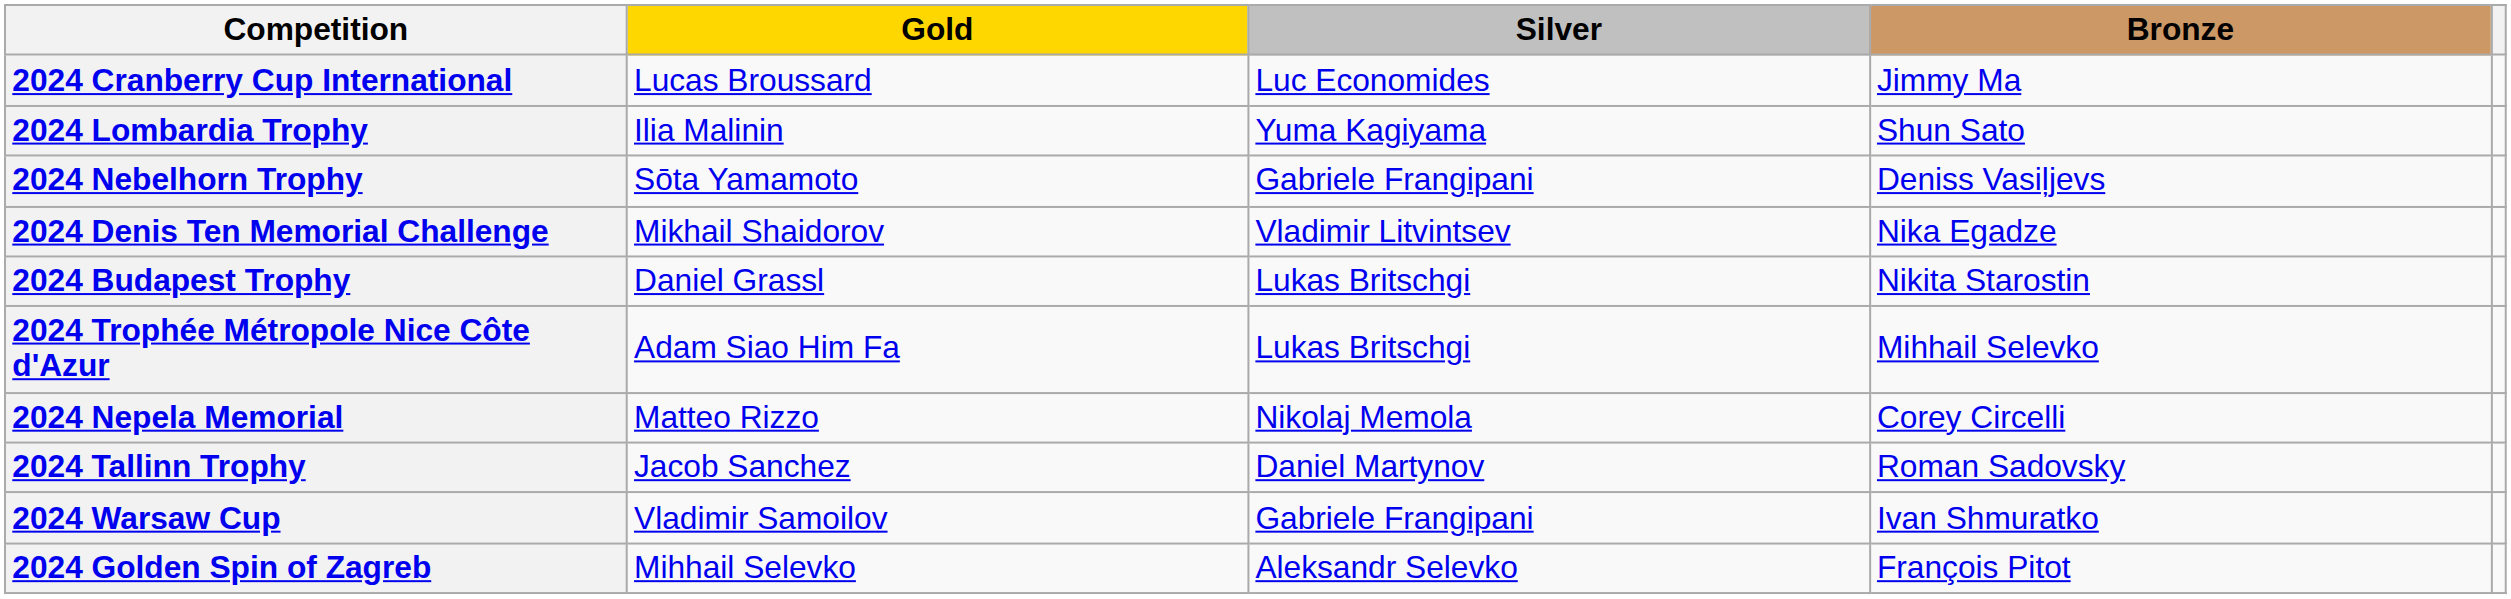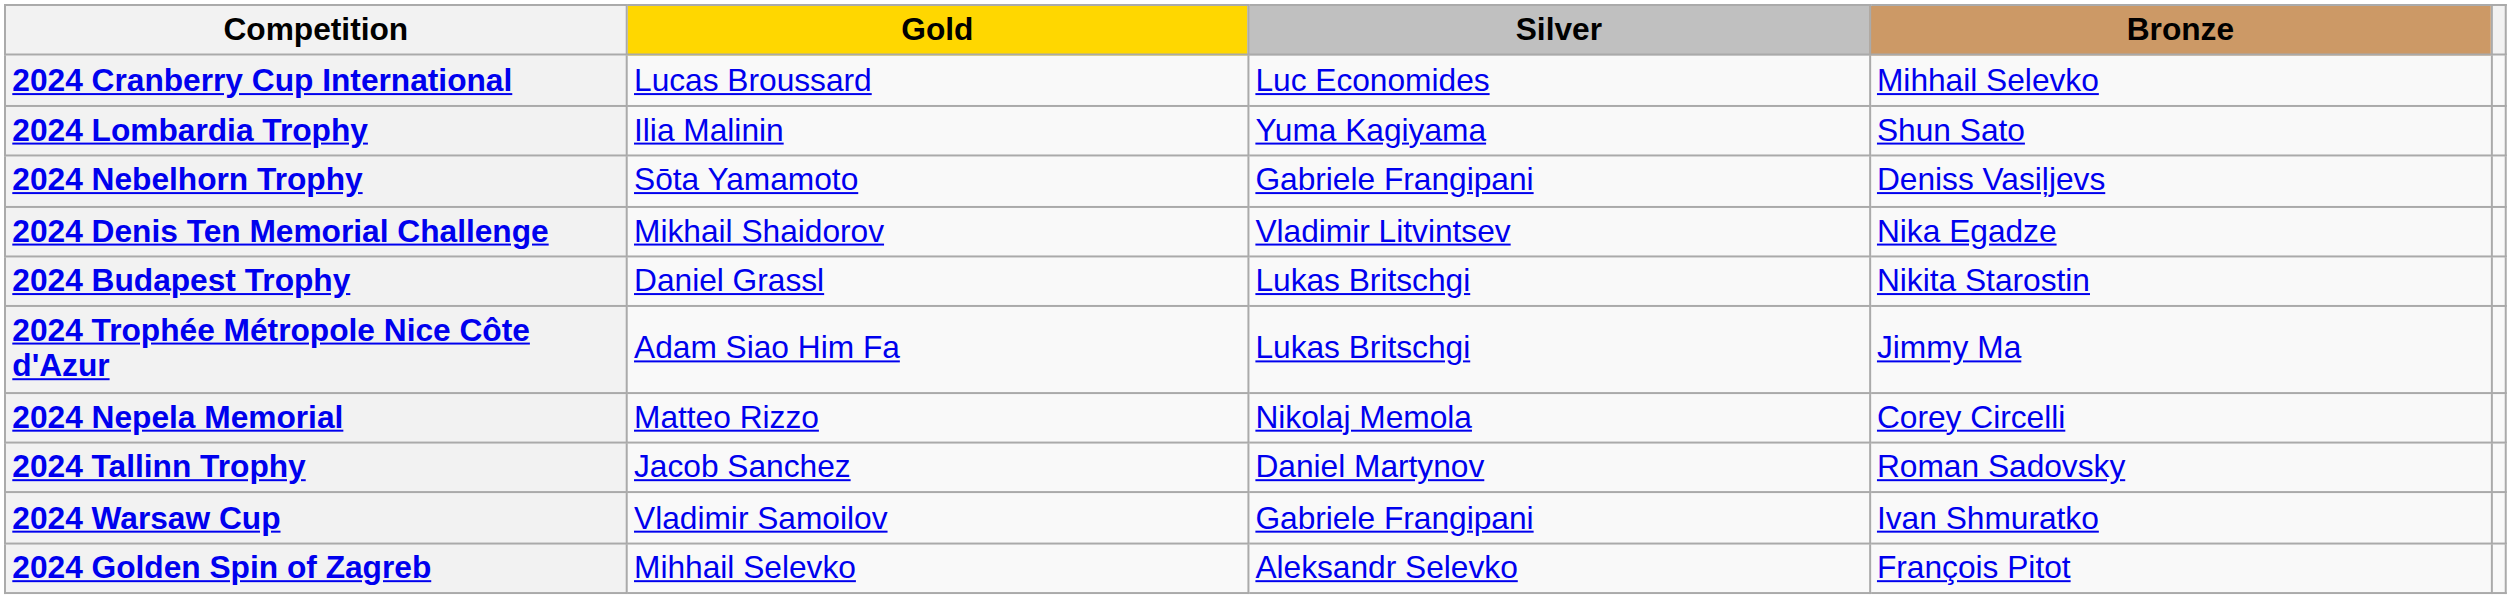2024 Cranberry Cup International | Bronze: Jimmy Ma -> Mihhail Selevko
2024 Trophée Métropole Nice Côte d'Azur | Bronze: Mihhail Selevko -> Jimmy Ma
